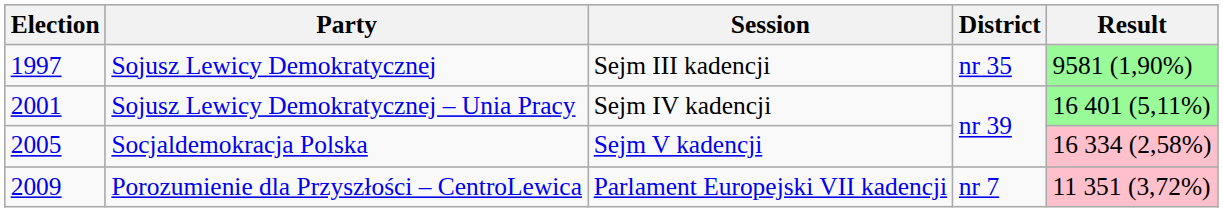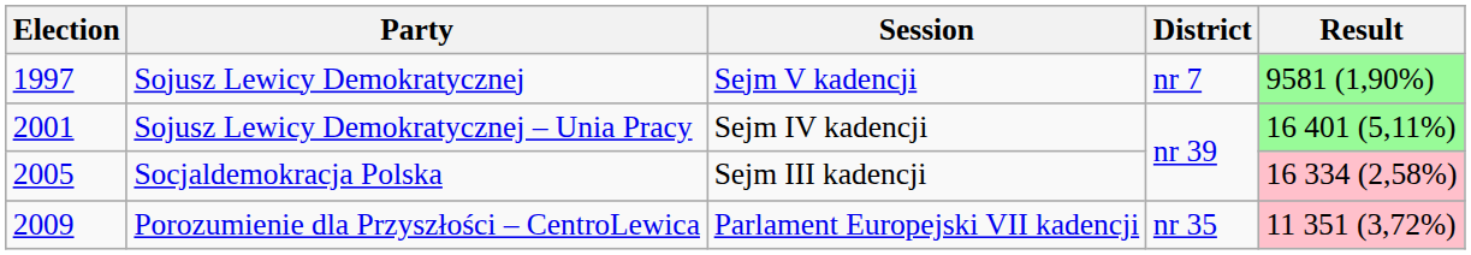Sojusz Lewicy Demokratycznej | Session: Sejm III kadencji -> Sejm V kadencji
Sojusz Lewicy Demokratycznej | District: nr 35 -> nr 7
Socjaldemokracja Polska | Session: Sejm V kadencji -> Sejm III kadencji
Porozumienie dla Przyszłości – CentroLewica | District: nr 7 -> nr 35
